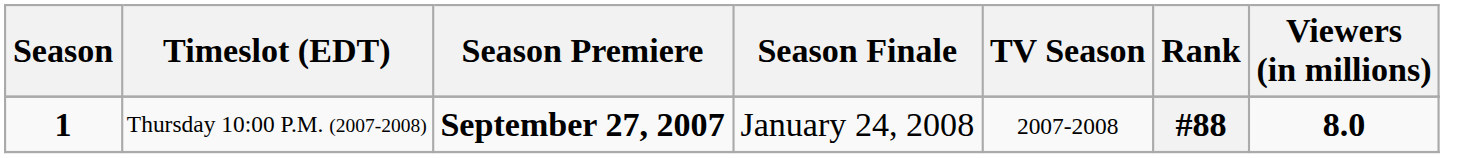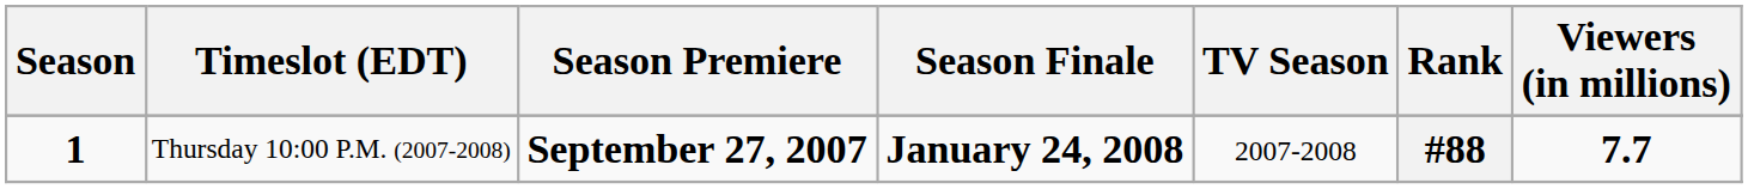Thursday 10:00 P.M. (2007-2008) | Season Finale: normal -> bold
Thursday 10:00 P.M. (2007-2008) | Viewers (in millions): 8.0 -> 7.7
